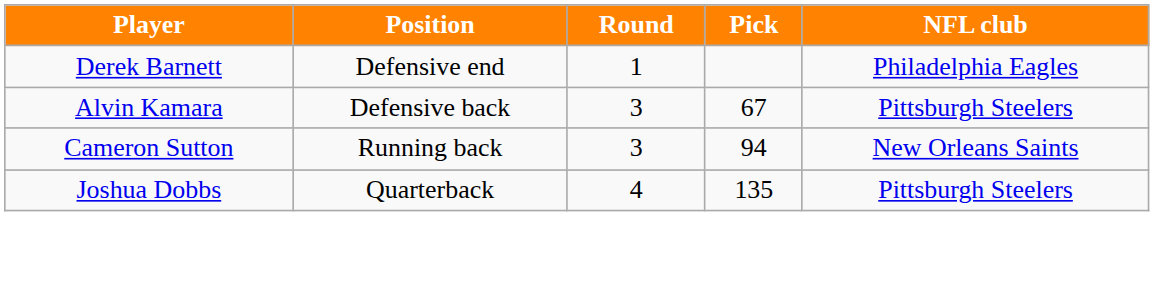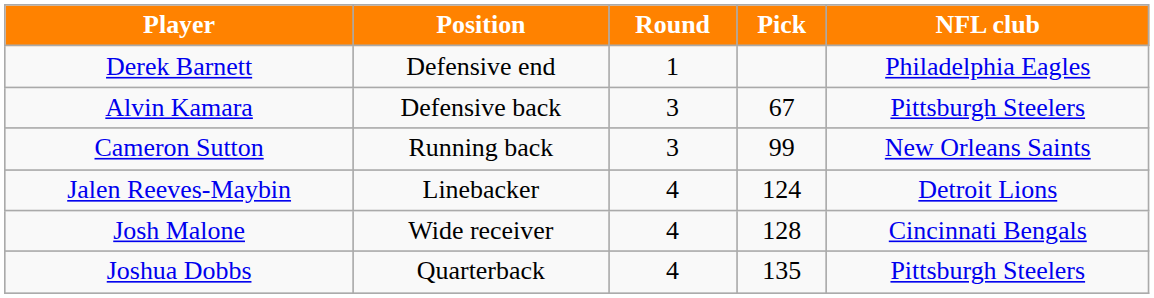Cameron Sutton | Pick: 94 -> 99
+ row: Jalen Reeves-Maybin | Linebacker | 4 | 124 | Detroit Lions
+ row: Josh Malone | Wide receiver | 4 | 128 | Cincinnati Bengals
